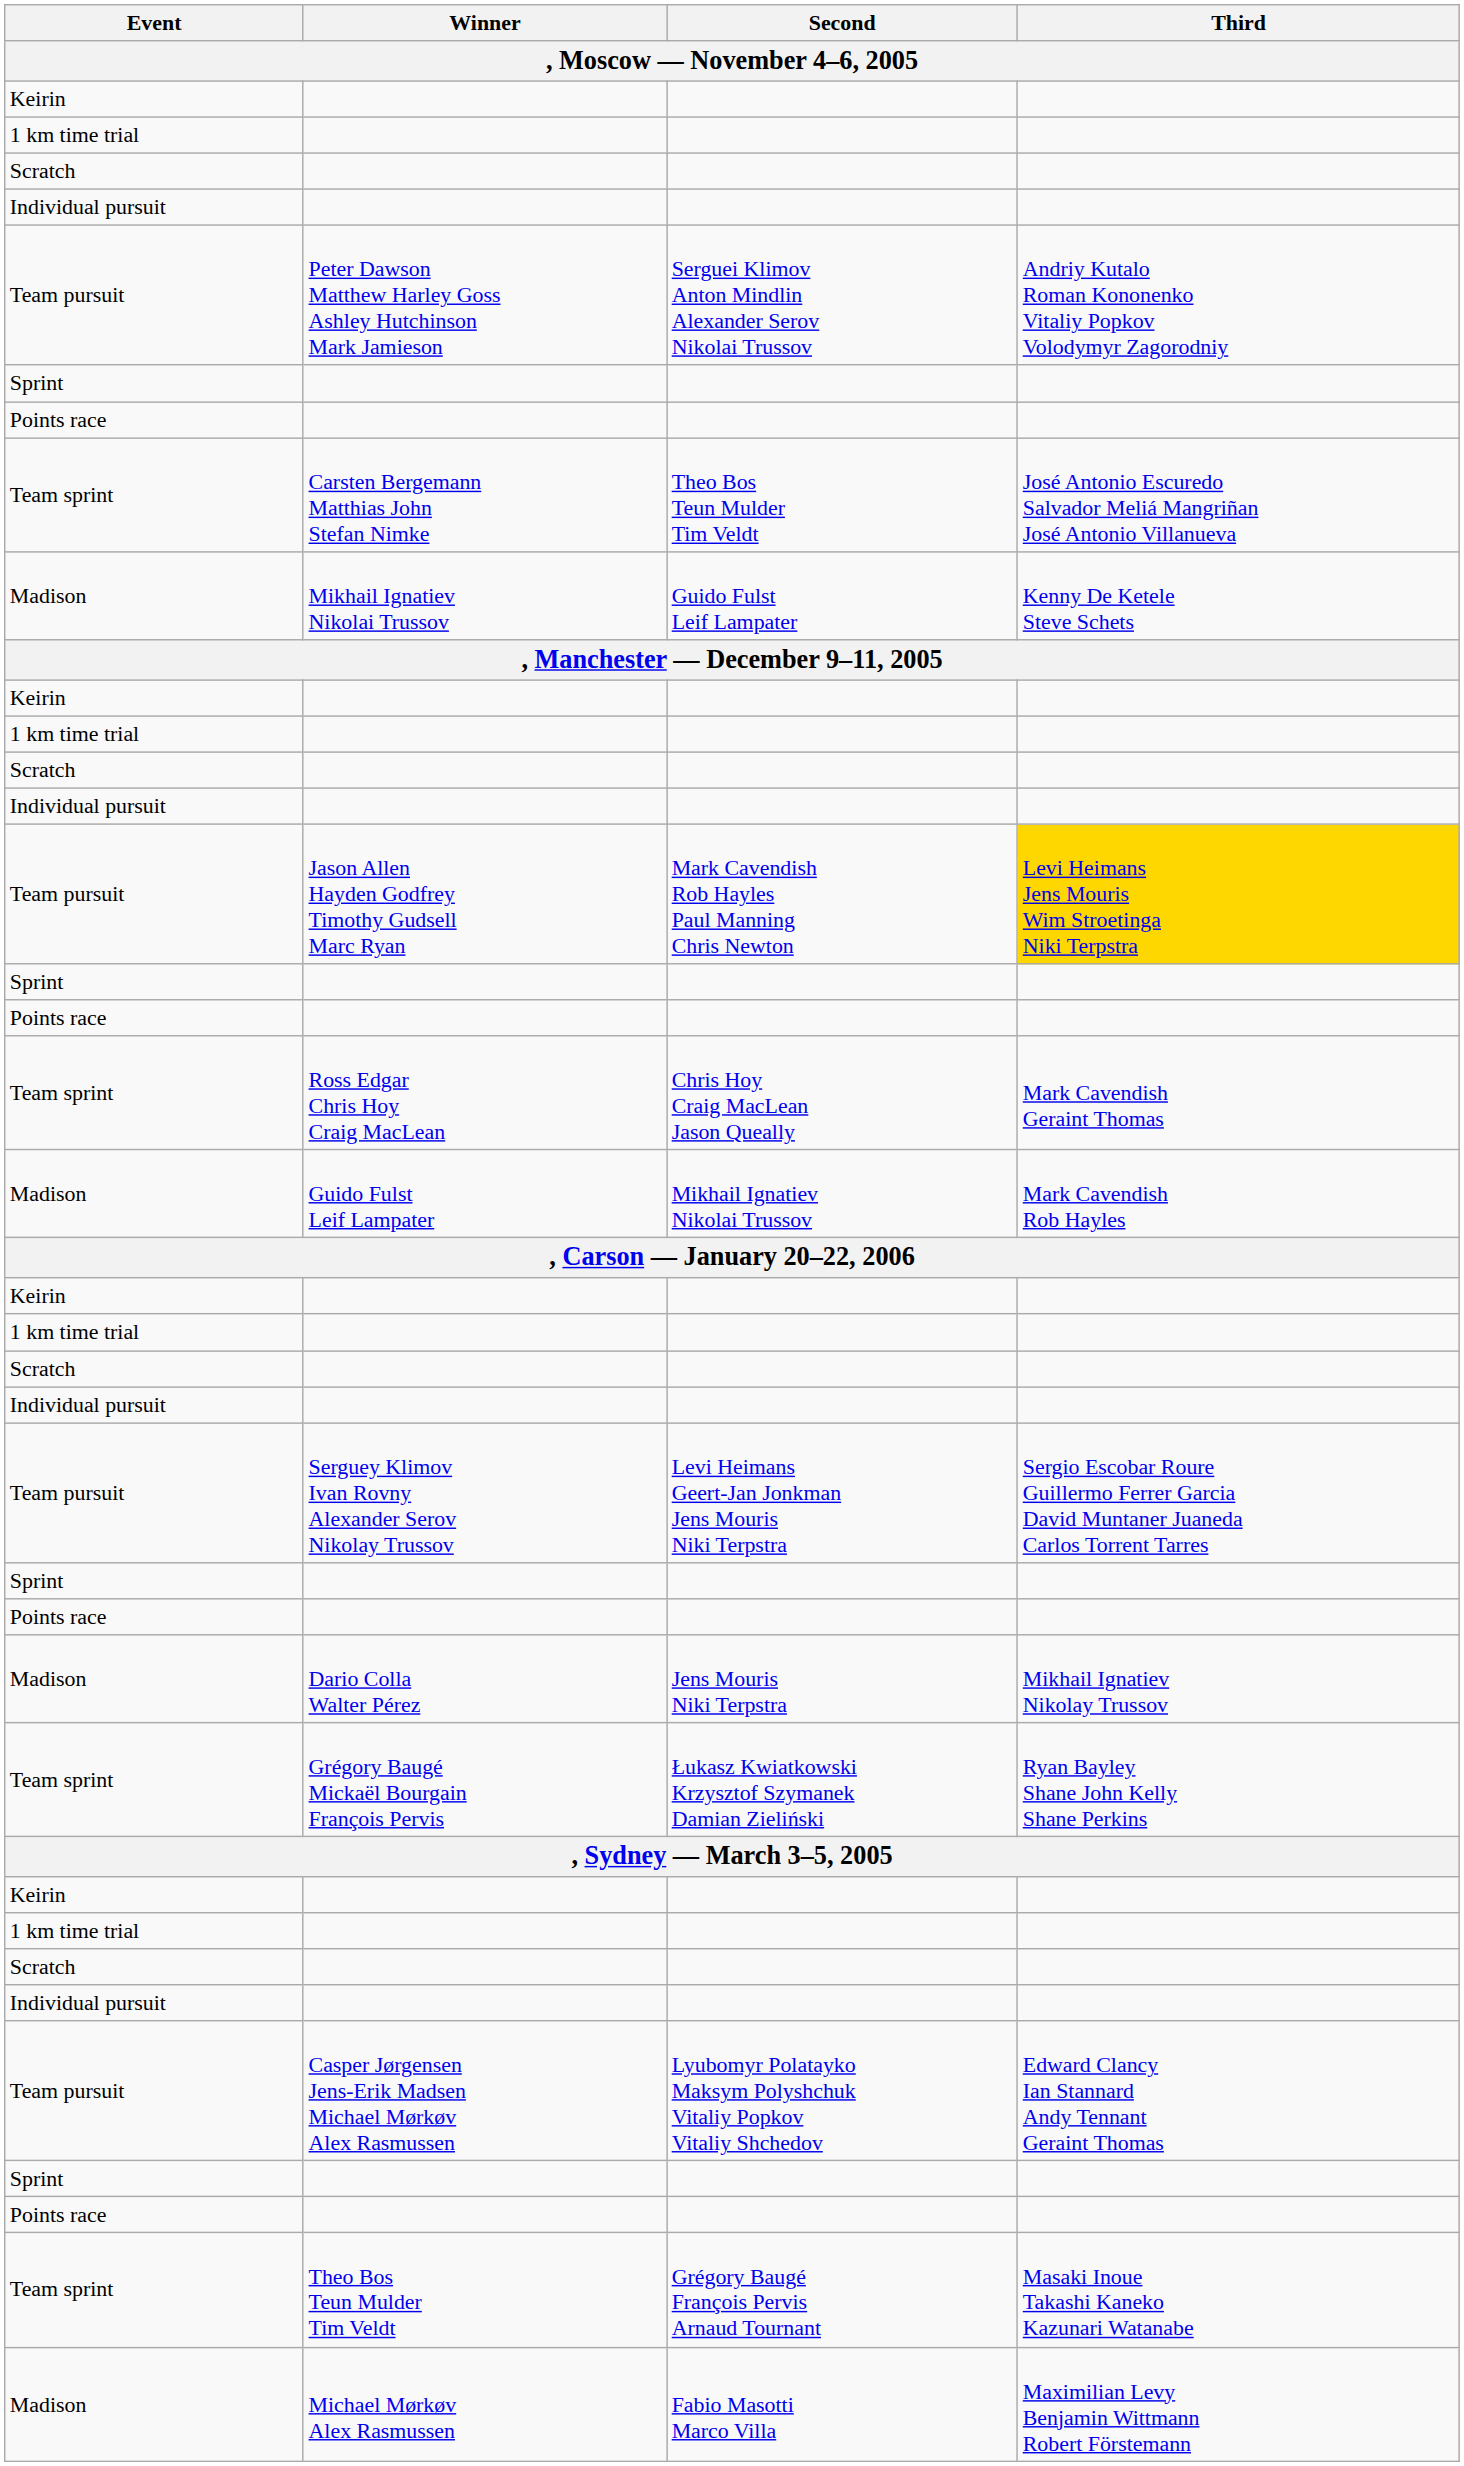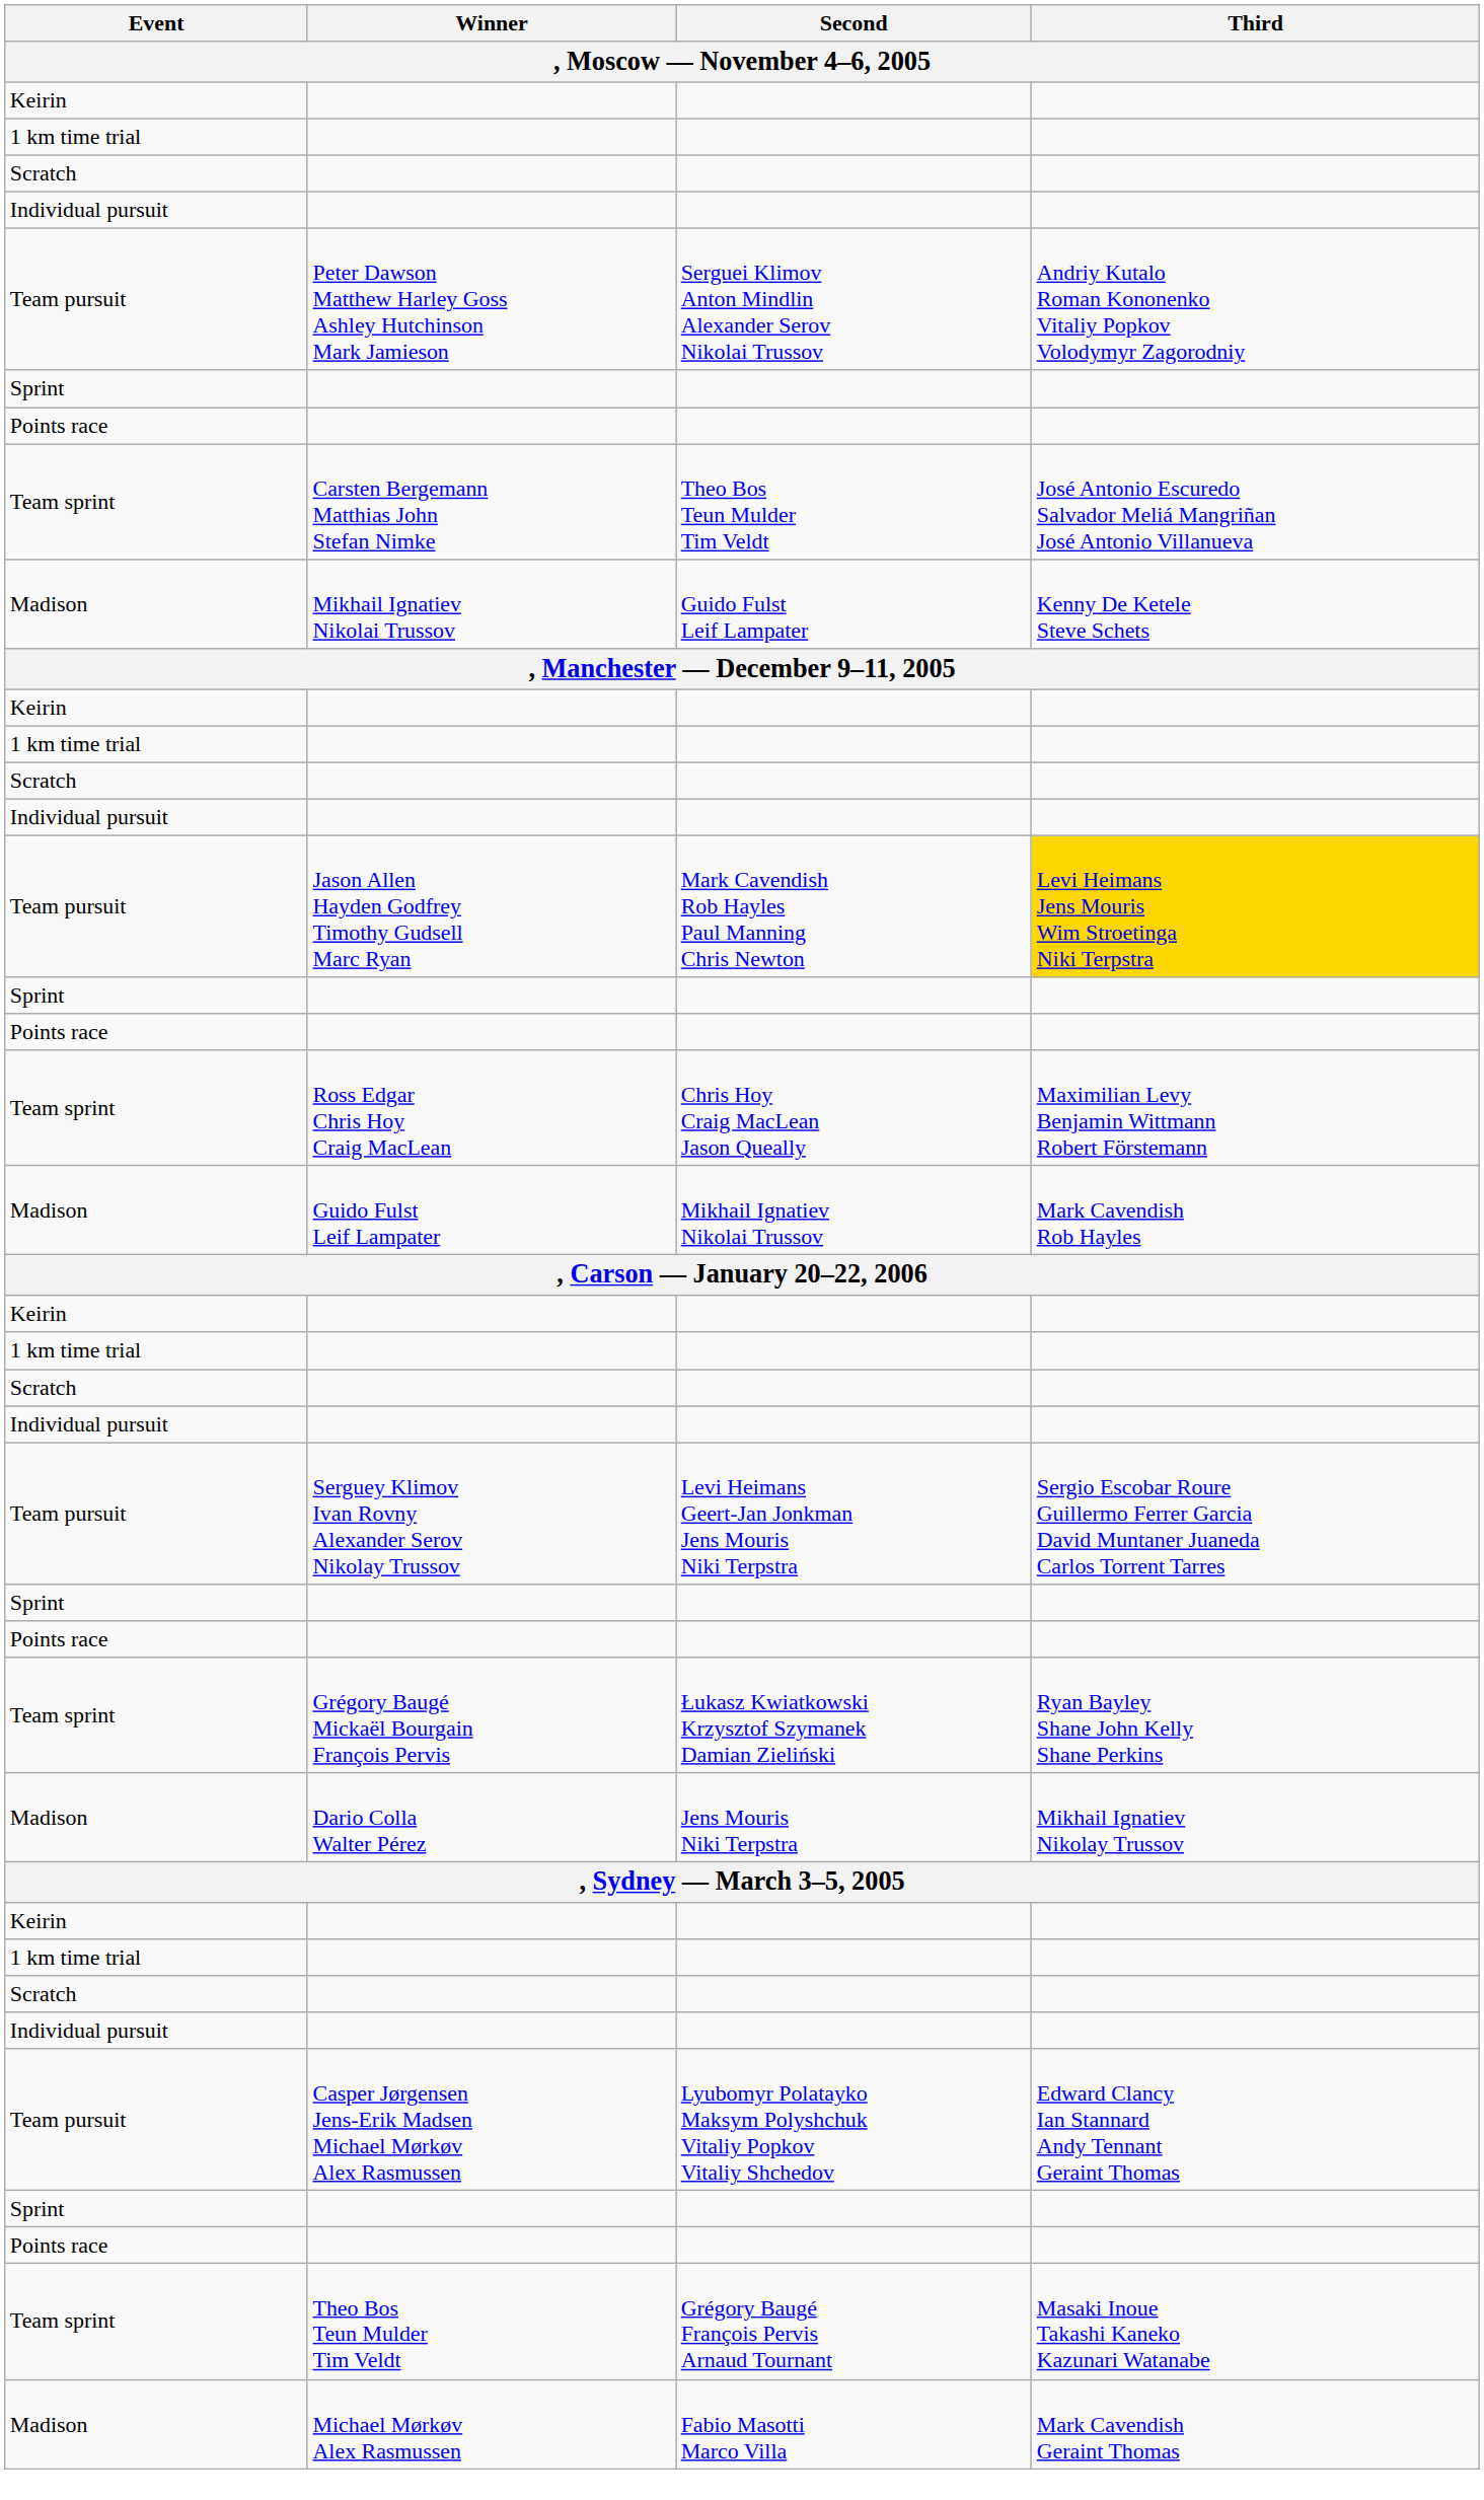Ross Edgar Chris Hoy Craig MacLean | Third: Mark Cavendish Geraint Thomas -> Maximilian Levy Benjamin Wittmann Robert Förstemann
rows swapped: Grégory Baugé Mickaël Bourgain François Pervis <-> Dario Colla Walter Pérez
Michael Mørkøv Alex Rasmussen | Third: Maximilian Levy Benjamin Wittmann Robert Förstemann -> Mark Cavendish Geraint Thomas
